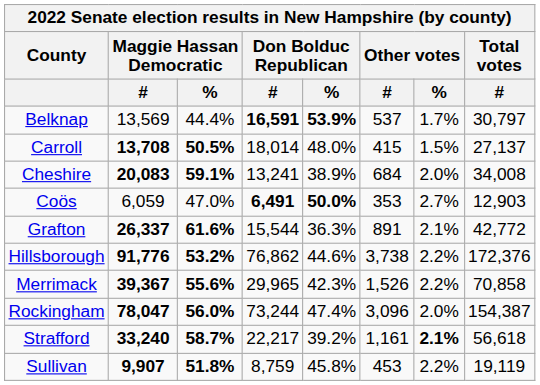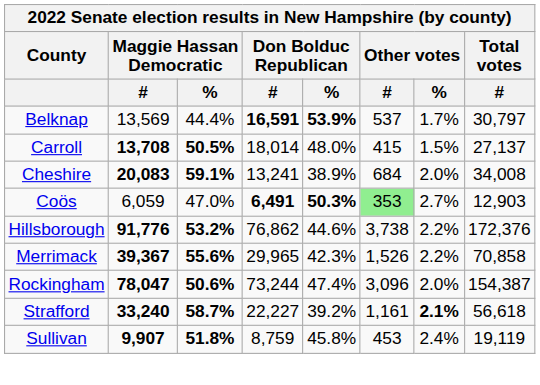Coös | Don Bolduc Republican / %: 50.0% -> 50.3%
Coös | Other votes / #: no background -> lightgreen background
- row: Grafton | 26,337 | 61.6% | 15,544 | 36.3% | 891 | 2.1% | 42,772
Rockingham | Maggie Hassan Democratic / %: 56.0% -> 50.6%
Strafford | Don Bolduc Republican / #: 22,217 -> 22,227
Sullivan | Other votes / %: 2.2% -> 2.4%
